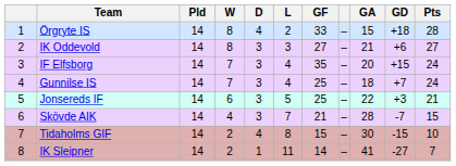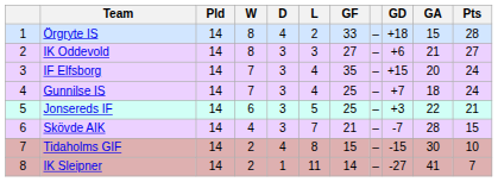columns swapped: GA <-> GD
